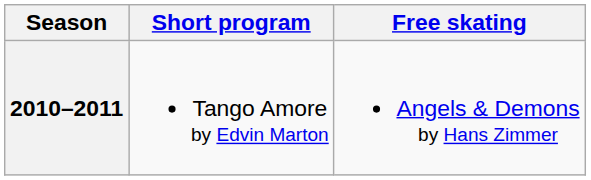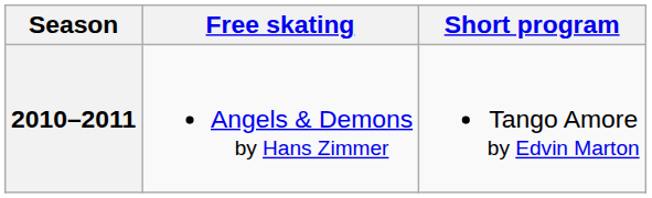columns swapped: Short program <-> Free skating
